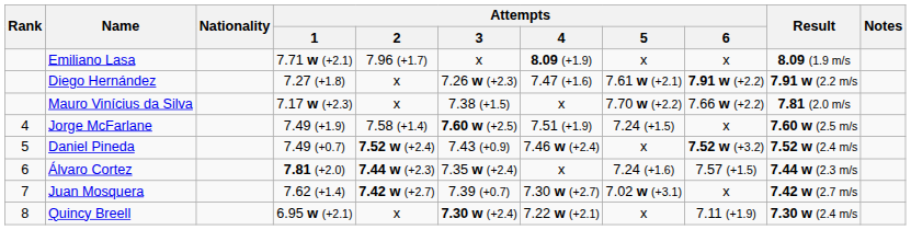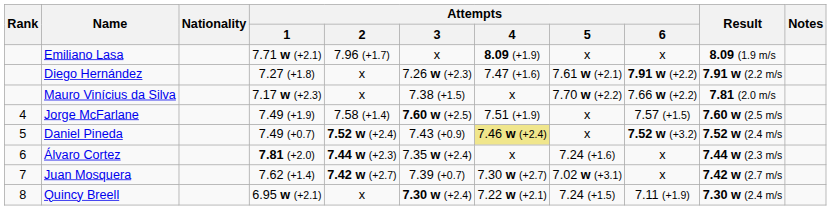Jorge McFarlane | Attempts / 5: 7.24 (+1.5) -> x
Jorge McFarlane | Attempts / 6: x -> 7.57 (+1.5)
Daniel Pineda | Attempts / 4: no background -> khaki background
Álvaro Cortez | Attempts / 6: 7.57 (+1.5) -> x
Quincy Breell | Attempts / 5: x -> 7.24 (+1.5)
